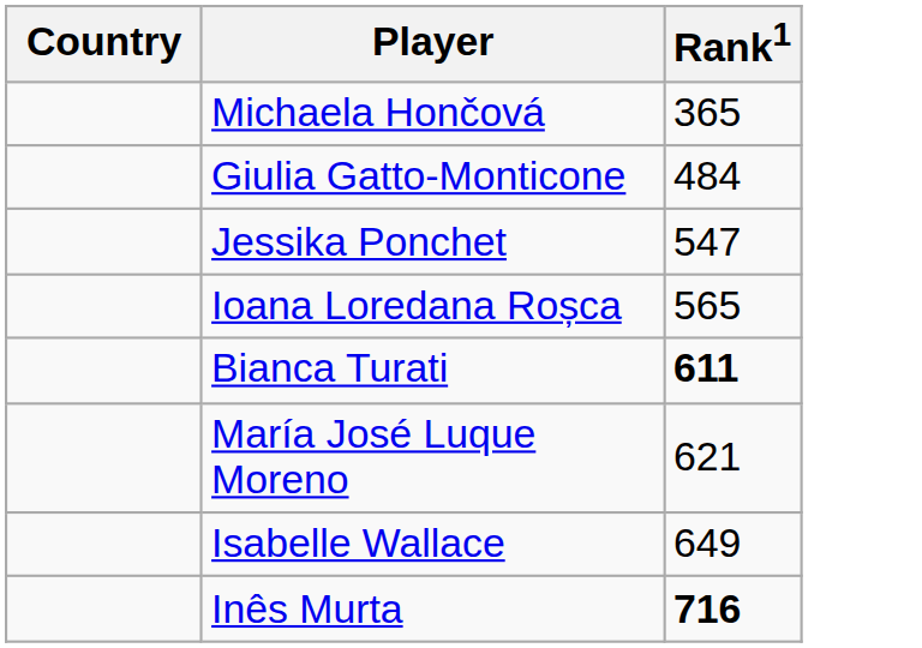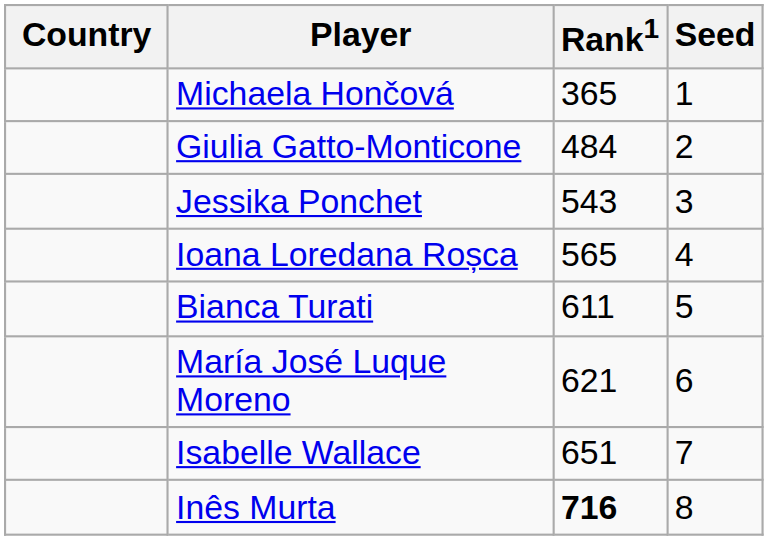+ column: Seed | 1 | 2 | 3 | 4 | 5 | 6 | 7 | 8
Jessika Ponchet | Rank1: 547 -> 543
Bianca Turati | Rank1: bold -> normal
Isabelle Wallace | Rank1: 649 -> 651
